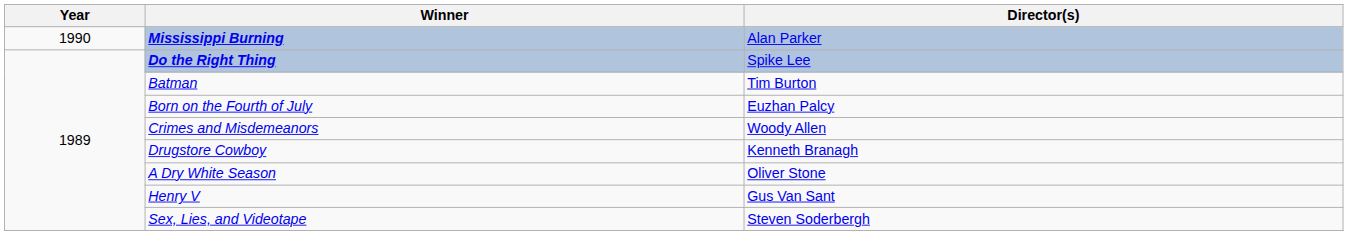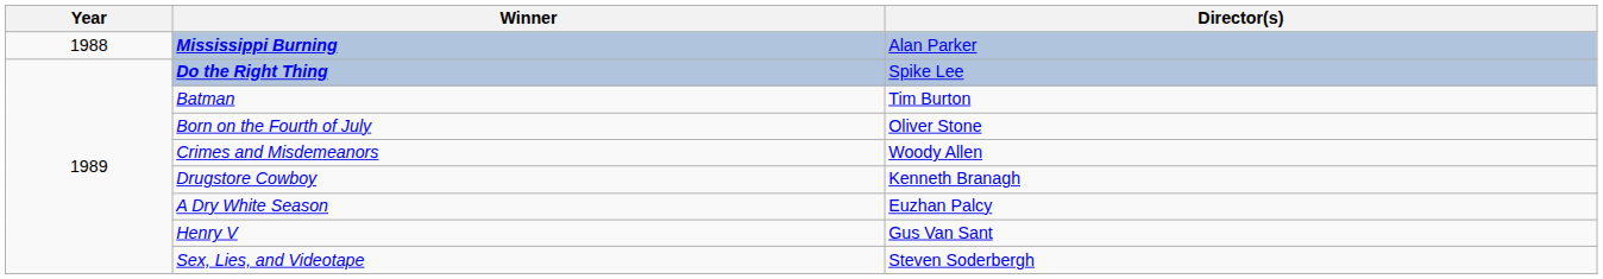Mississippi Burning | Year: 1990 -> 1988
Born on the Fourth of July | Director(s): Euzhan Palcy -> Oliver Stone
A Dry White Season | Director(s): Oliver Stone -> Euzhan Palcy
